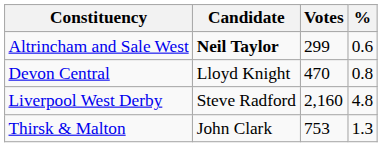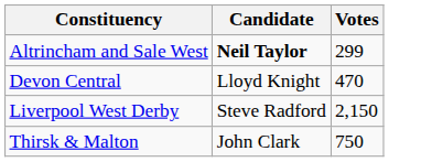- column: % | 0.6 | 0.8 | 4.8 | 1.3
Liverpool West Derby | Votes: 2,160 -> 2,150
Thirsk & Malton | Votes: 753 -> 750
